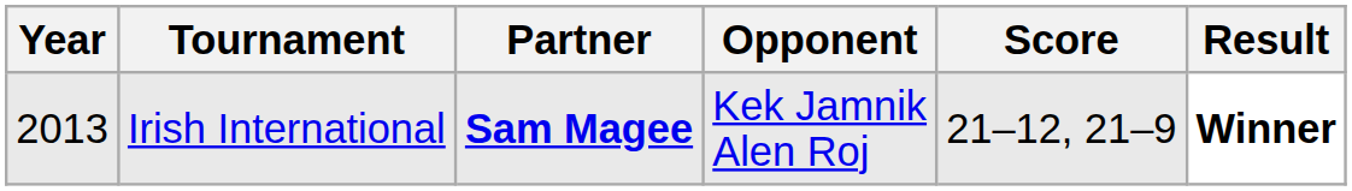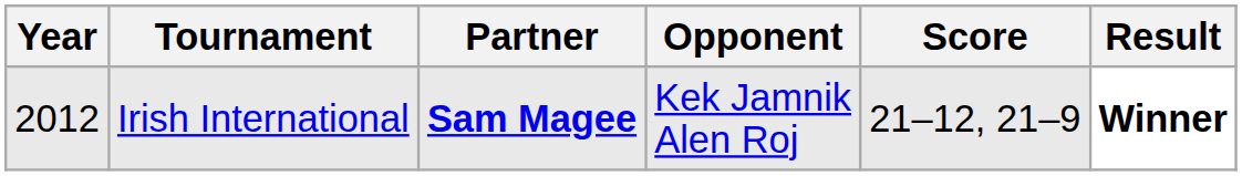Irish International | Year: 2013 -> 2012
